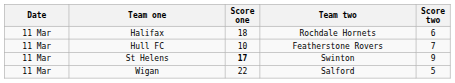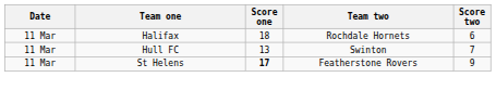Hull FC | Score one: 10 -> 13
Hull FC | Team two: Featherstone Rovers -> Swinton
St Helens | Team two: Swinton -> Featherstone Rovers
- row: 11 Mar | Wigan | 22 | Salford | 5
